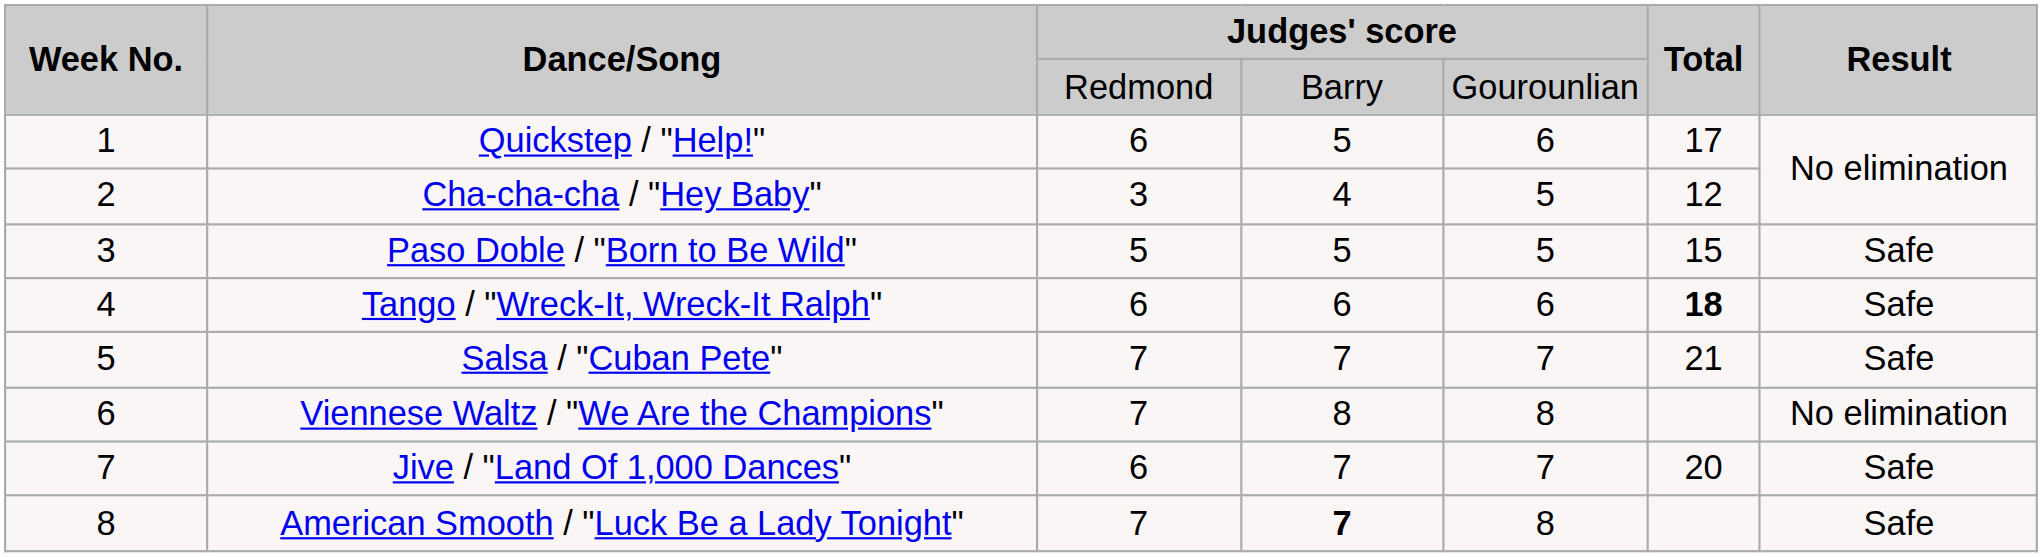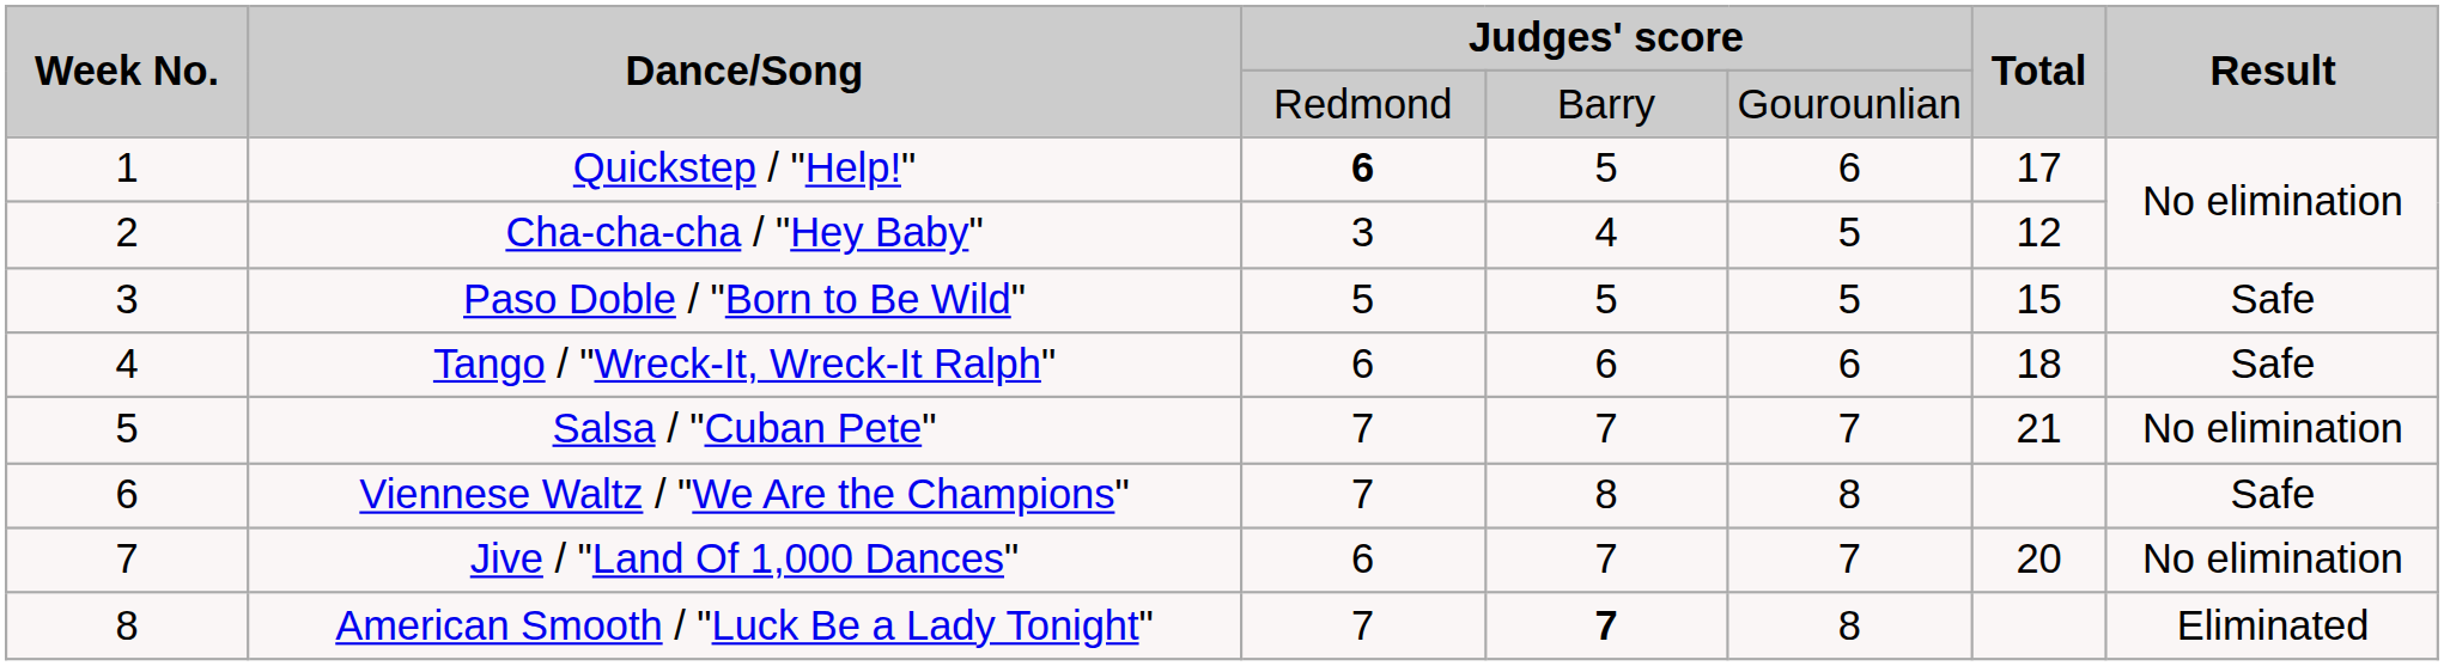Quickstep / "Help!" | column 3: normal -> bold
Tango / "Wreck-It, Wreck-It Ralph" | Total: bold -> normal
Salsa / "Cuban Pete" | Result: Safe -> No elimination
Viennese Waltz / "We Are the Champions" | Result: No elimination -> Safe
Jive / "Land Of 1,000 Dances" | Result: Safe -> No elimination
American Smooth / "Luck Be a Lady Tonight" | Result: Safe -> Eliminated
